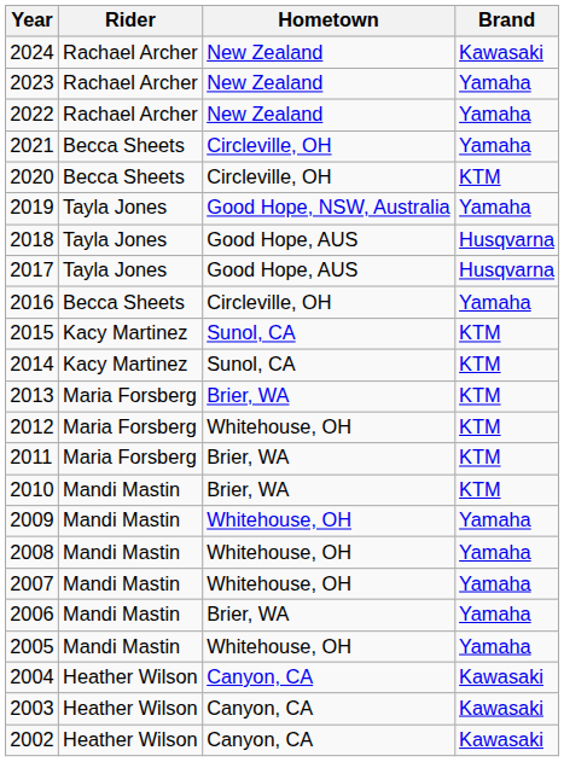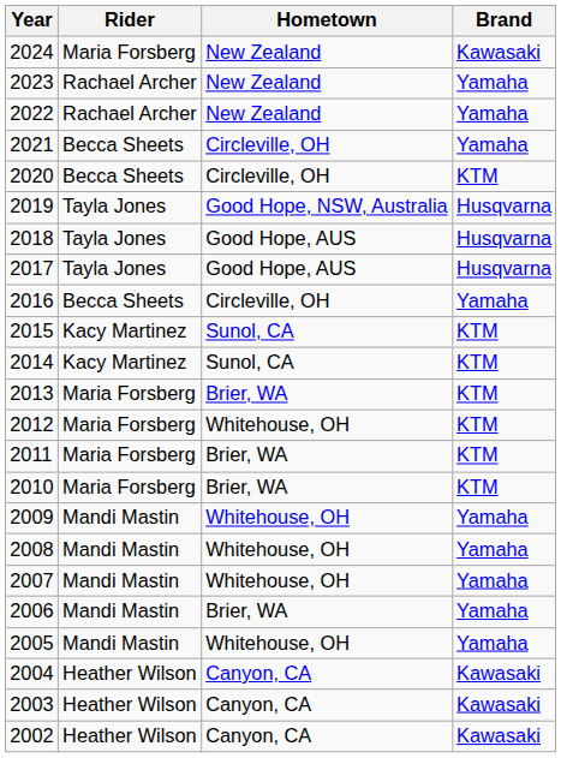2024 | Rider: Rachael Archer -> Maria Forsberg
2019 | Brand: Yamaha -> Husqvarna
2010 | Rider: Mandi Mastin -> Maria Forsberg
